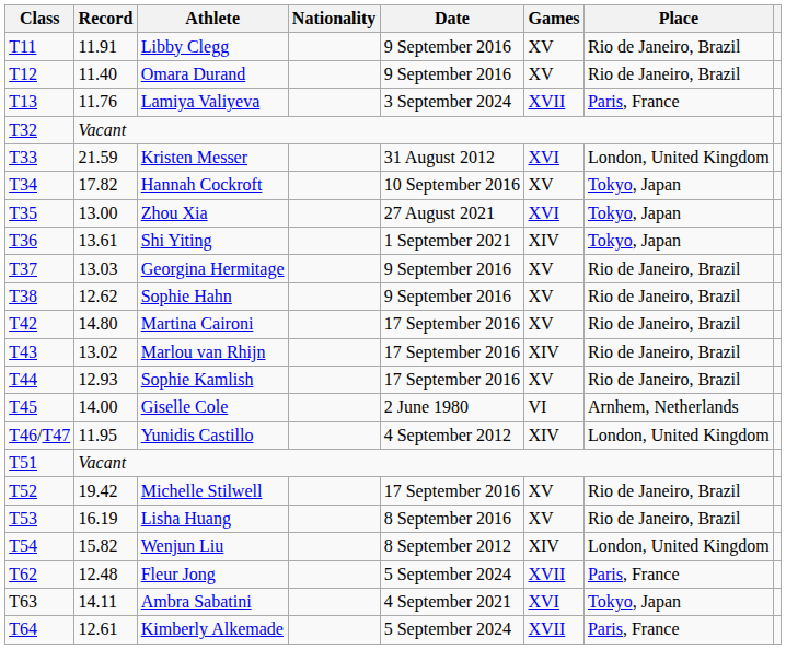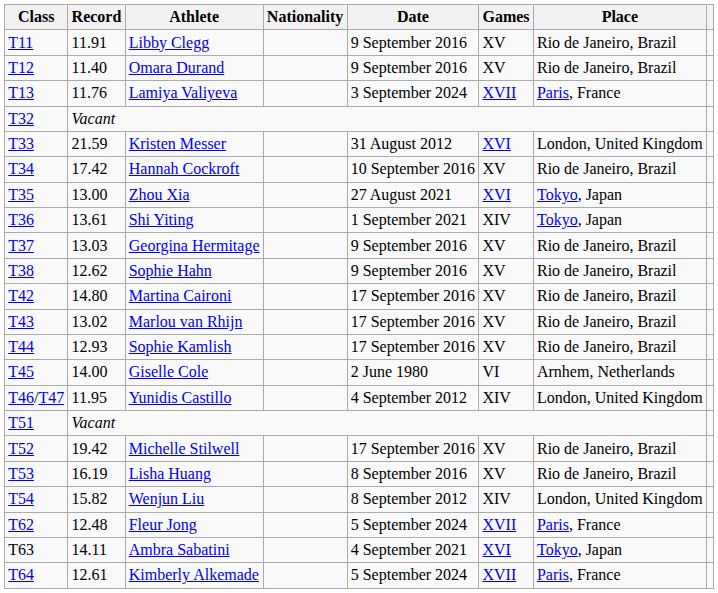Hannah Cockroft | Record: 17.82 -> 17.42
Hannah Cockroft | Place: Tokyo, Japan -> Rio de Janeiro, Brazil
Marlou van Rhijn | Games: XIV -> XV
